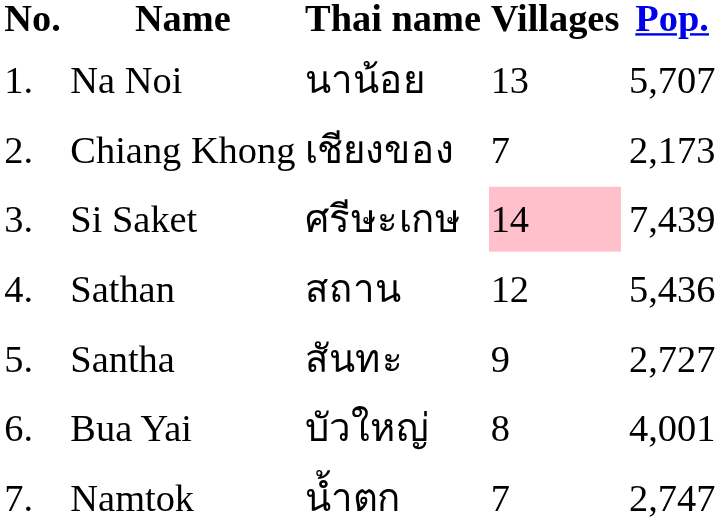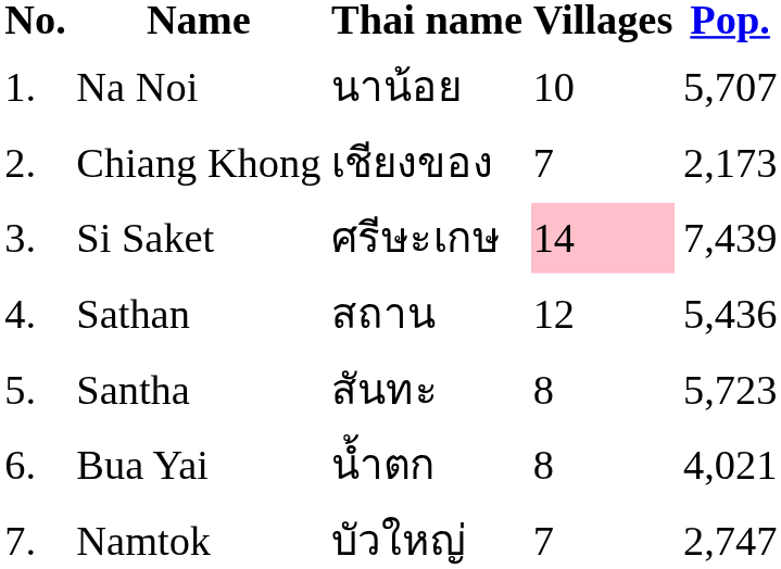Na Noi | Villages: 13 -> 10
Santha | Villages: 9 -> 8
Santha | Pop.: 2,727 -> 5,723
Bua Yai | Thai name: บัวใหญ่ -> น้ำตก
Bua Yai | Pop.: 4,001 -> 4,021
Namtok | Thai name: น้ำตก -> บัวใหญ่
